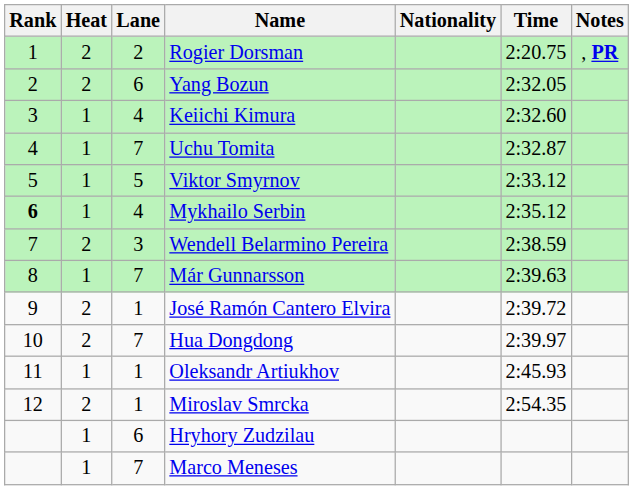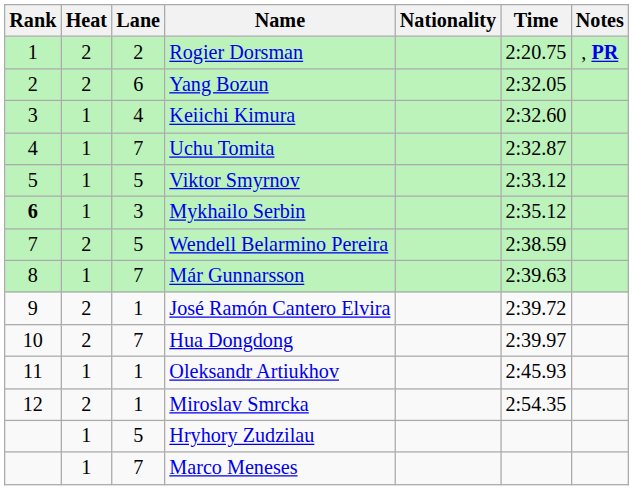Mykhailo Serbin | Lane: 4 -> 3
Wendell Belarmino Pereira | Lane: 3 -> 5
Hryhory Zudzilau | Lane: 6 -> 5
